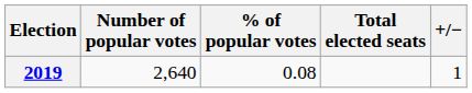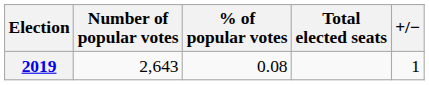2019 | Number of popular votes: 2,640 -> 2,643
